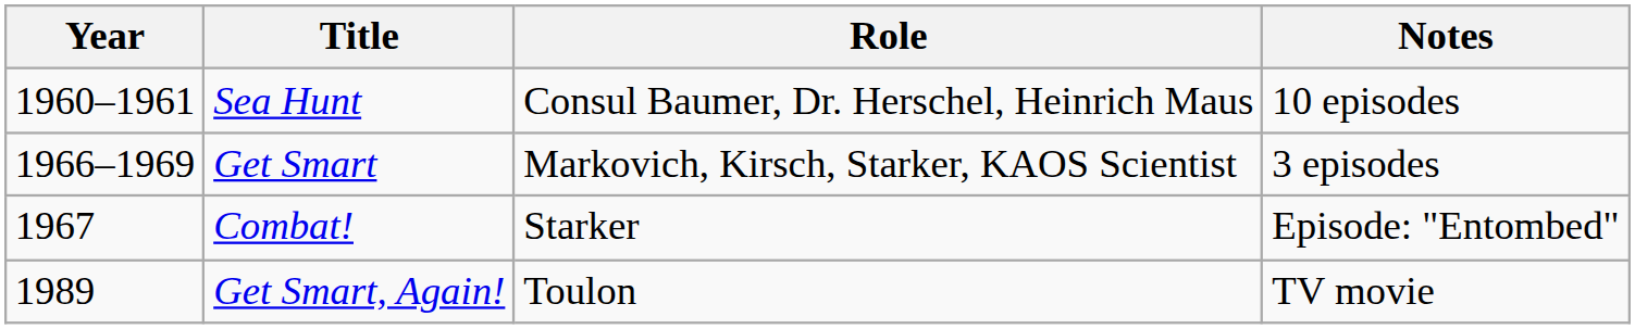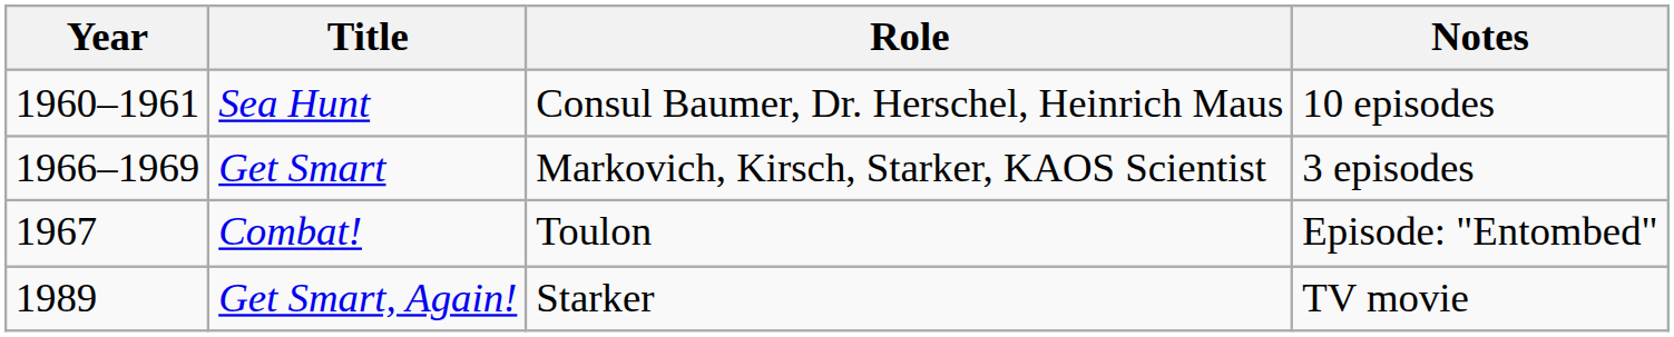Combat! | Role: Starker -> Toulon
Get Smart, Again! | Role: Toulon -> Starker
